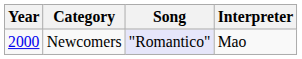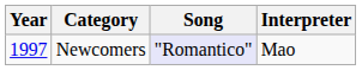Newcomers | Year: 2000 -> 1997
